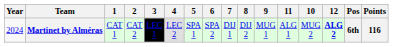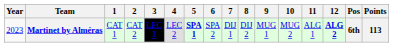columns swapped: 10 <-> 11
Martinet by Alméras | Year: 2024 -> 2023
Martinet by Alméras | 5: normal -> bold
Martinet by Alméras | Points: 116 -> 113
